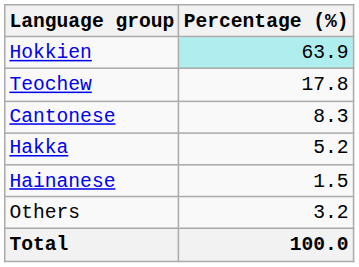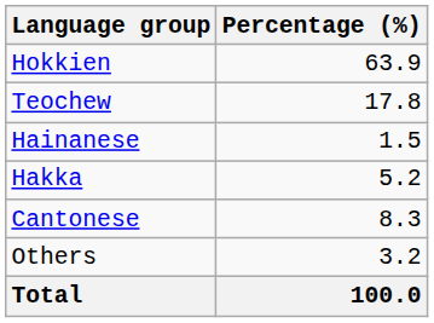Hokkien | Percentage (%): paleturquoise background -> no background
rows swapped: Cantonese <-> Hainanese
